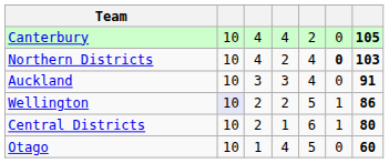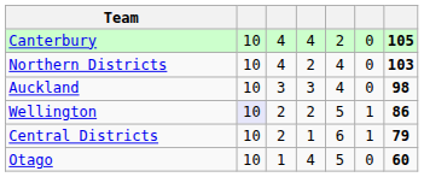Northern Districts | column 6: bold -> normal
Auckland | column 7: 91 -> 98
Central Districts | column 7: 80 -> 79
